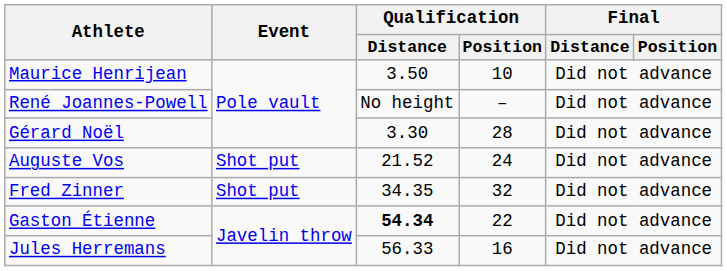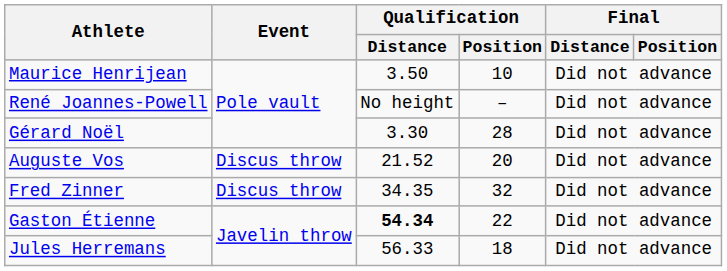Auguste Vos | Event: Shot put -> Discus throw
Auguste Vos | Qualification / Position: 24 -> 20
Fred Zinner | Event: Shot put -> Discus throw
Jules Herremans | Qualification / Position: 16 -> 18
